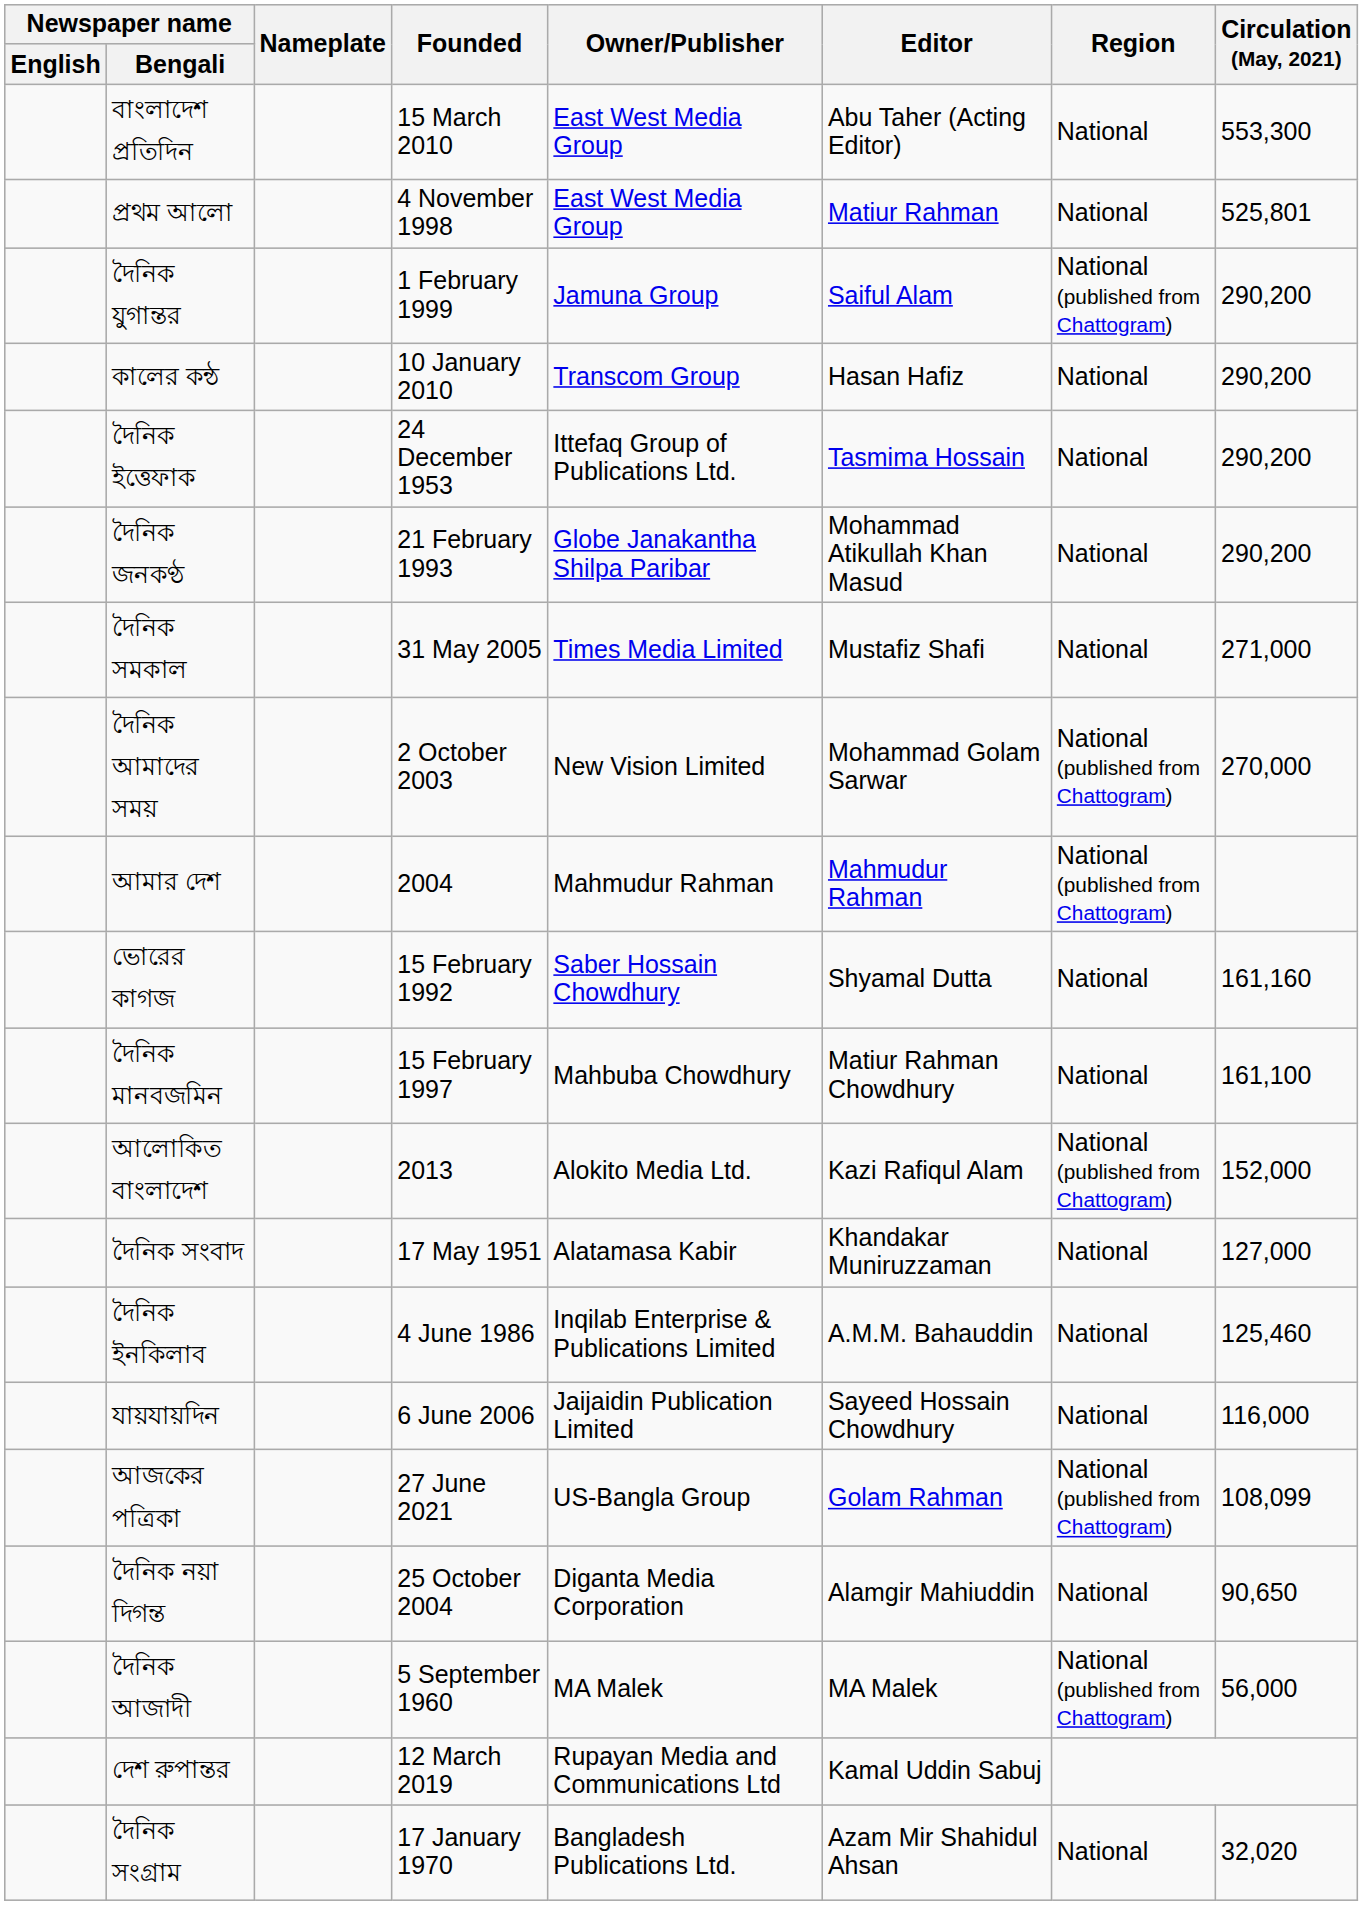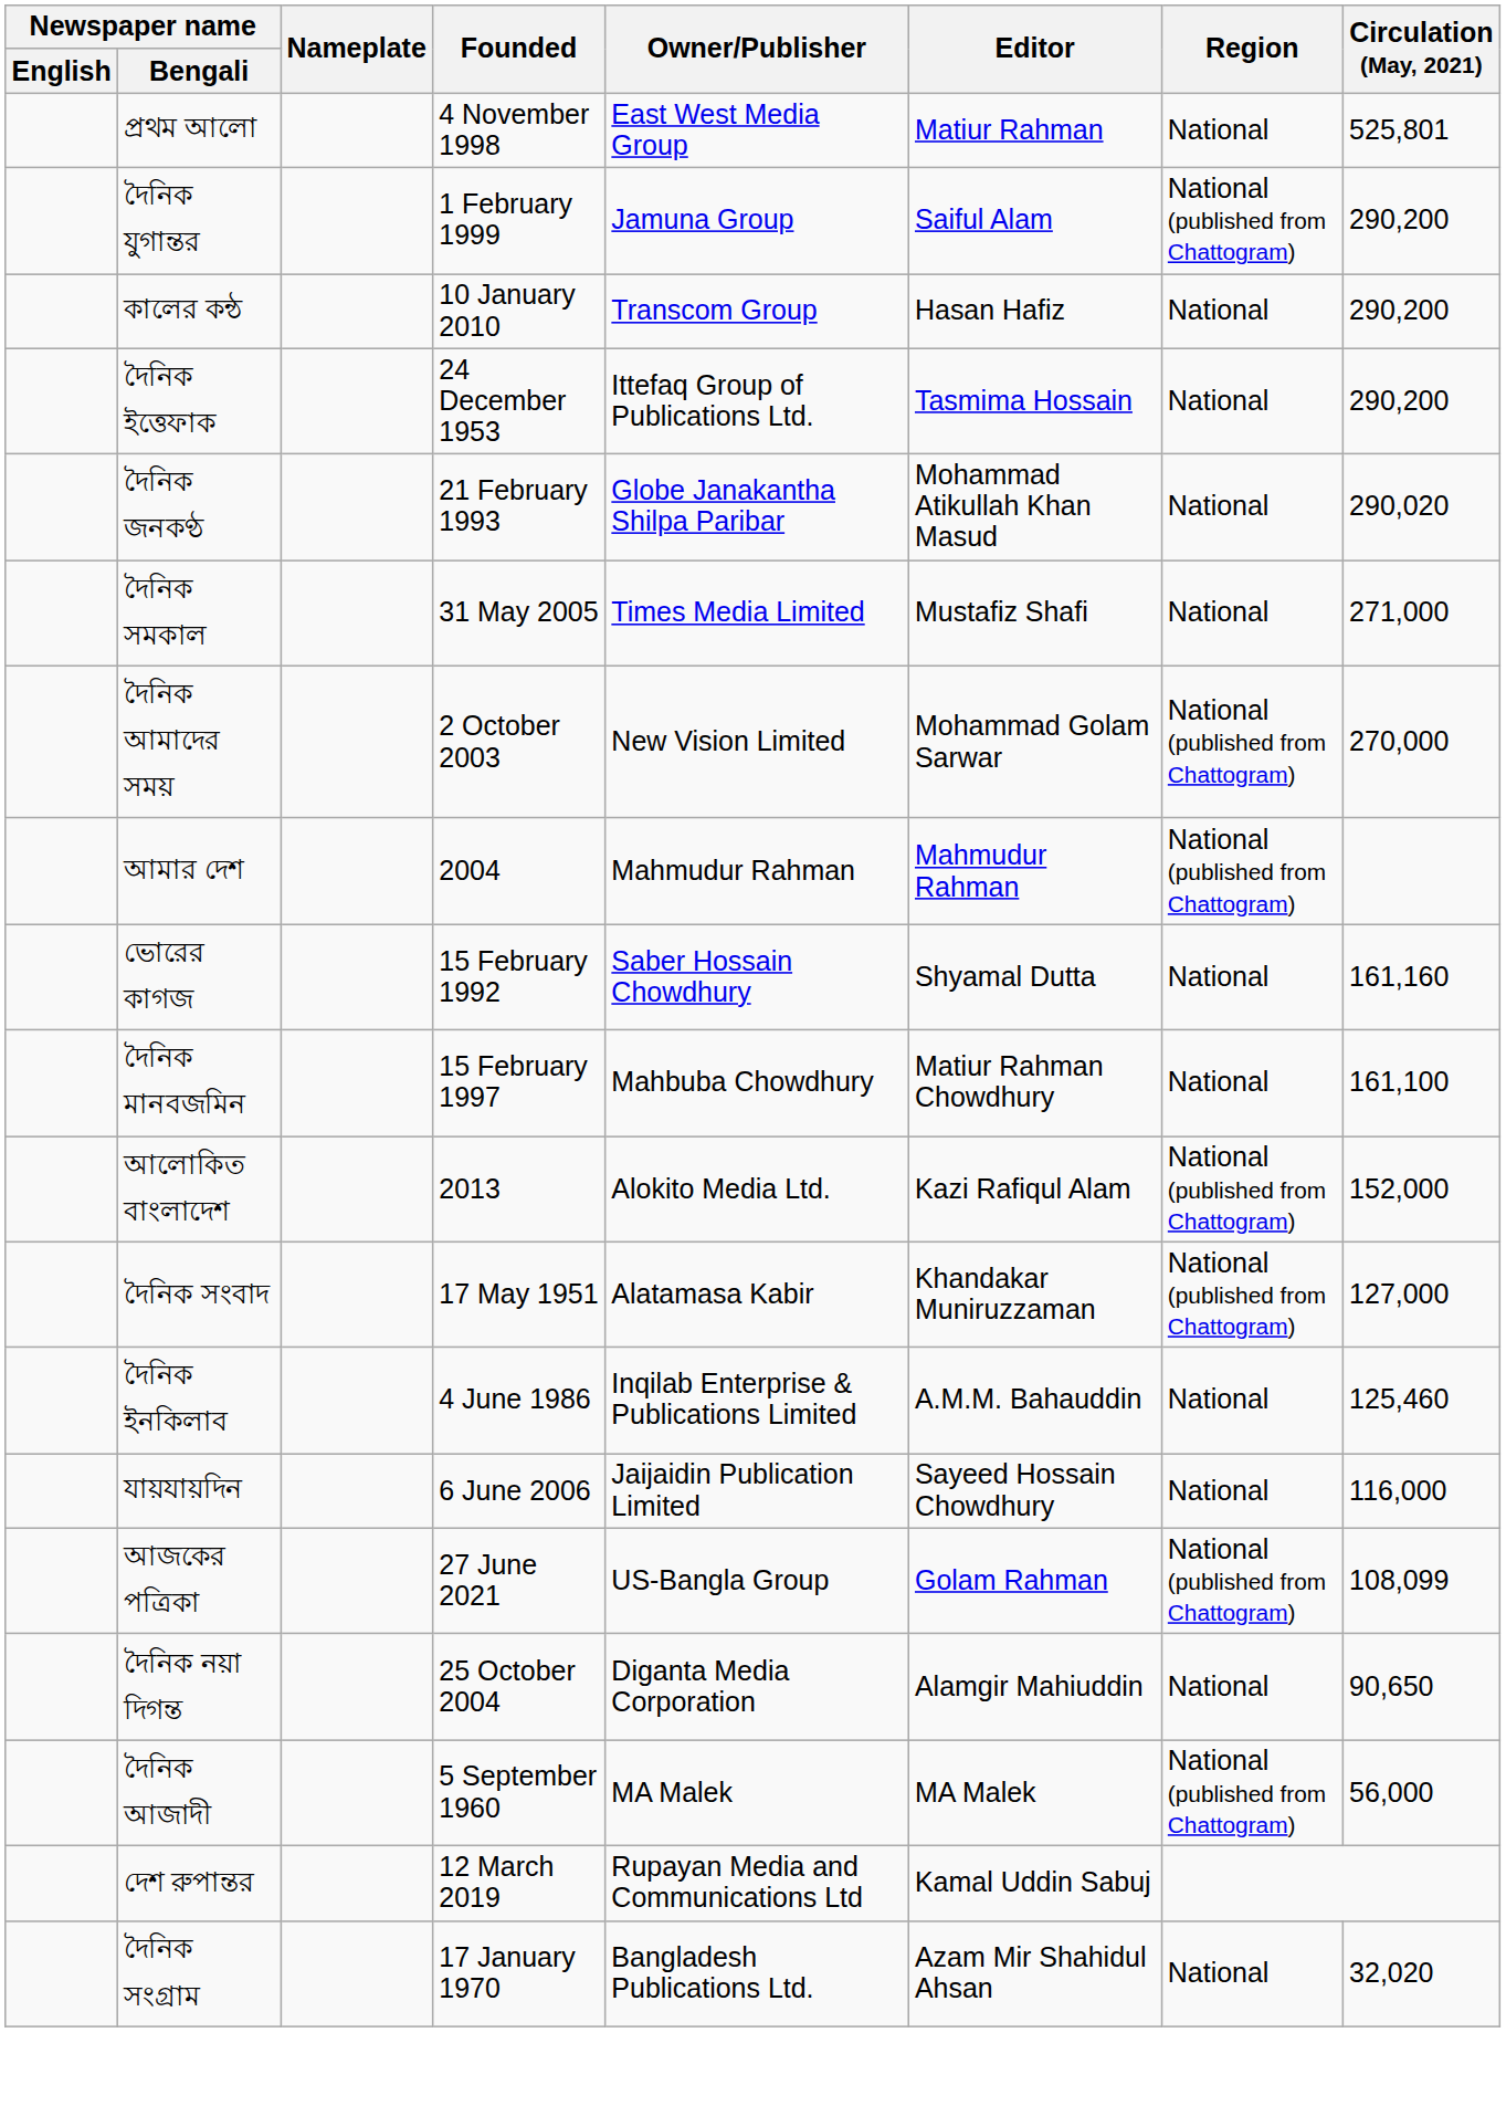- row: বাংলাদেশ প্রতিদিন | 15 March 2010 | East West Media Group | Abu Taher (Acting Editor) | National | 553,300
দৈনিক জনকণ্ঠ | Circulation (May, 2021): 290,200 -> 290,020
দৈনিক সংবাদ | Region: National -> National (published from Chattogram)
